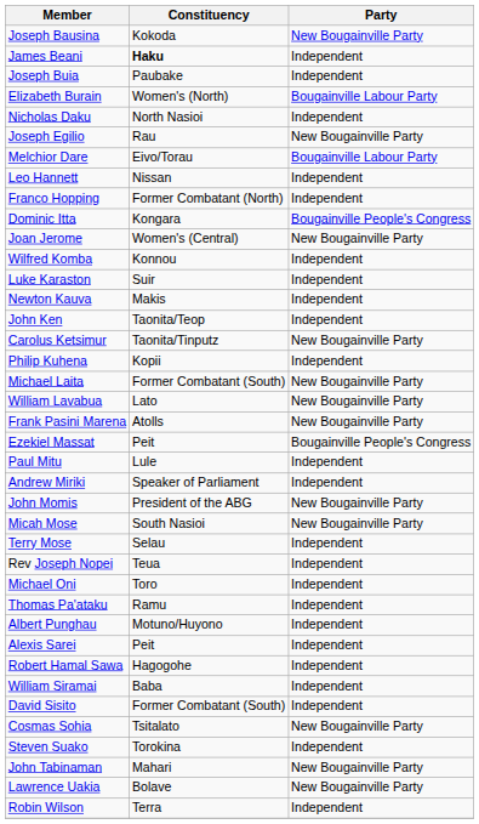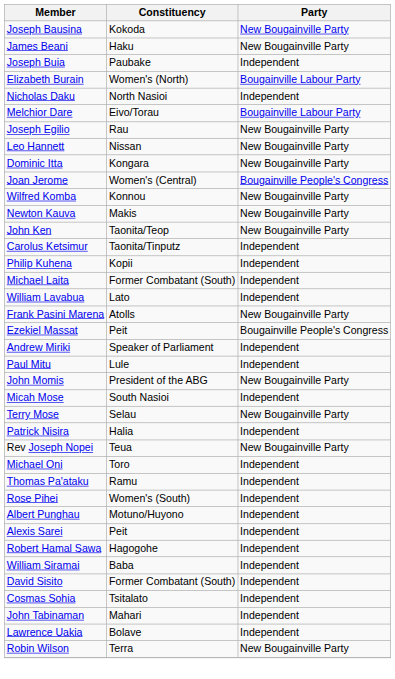James Beani | Constituency: bold -> normal
James Beani | Party: Independent -> New Bougainville Party
rows swapped: Melchior Dare <-> Joseph Egilio
Leo Hannett | Party: Independent -> New Bougainville Party
- row: Franco Hopping | Former Combatant (North) | Independent
Dominic Itta | Party: Bougainville People's Congress -> New Bougainville Party
Joan Jerome | Party: New Bougainville Party -> Bougainville People's Congress
Wilfred Komba | Party: Independent -> New Bougainville Party
- row: Luke Karaston | Suir | Independent
Newton Kauva | Party: Independent -> New Bougainville Party
John Ken | Party: Independent -> New Bougainville Party
Carolus Ketsimur | Party: New Bougainville Party -> Independent
Michael Laita | Party: New Bougainville Party -> Independent
William Lavabua | Party: New Bougainville Party -> Independent
rows swapped: Andrew Miriki <-> Paul Mitu
Micah Mose | Party: New Bougainville Party -> Independent
Terry Mose | Party: Independent -> New Bougainville Party
+ row: Patrick Nisira | Halia | Independent
Rev Joseph Nopei | Party: Independent -> New Bougainville Party
+ row: Rose Pihei | Women's (South) | Independent
Cosmas Sohia | Party: New Bougainville Party -> Independent
- row: Steven Suako | Torokina | Independent
John Tabinaman | Party: New Bougainville Party -> Independent
Lawrence Uakia | Party: New Bougainville Party -> Independent
Robin Wilson | Party: Independent -> New Bougainville Party
